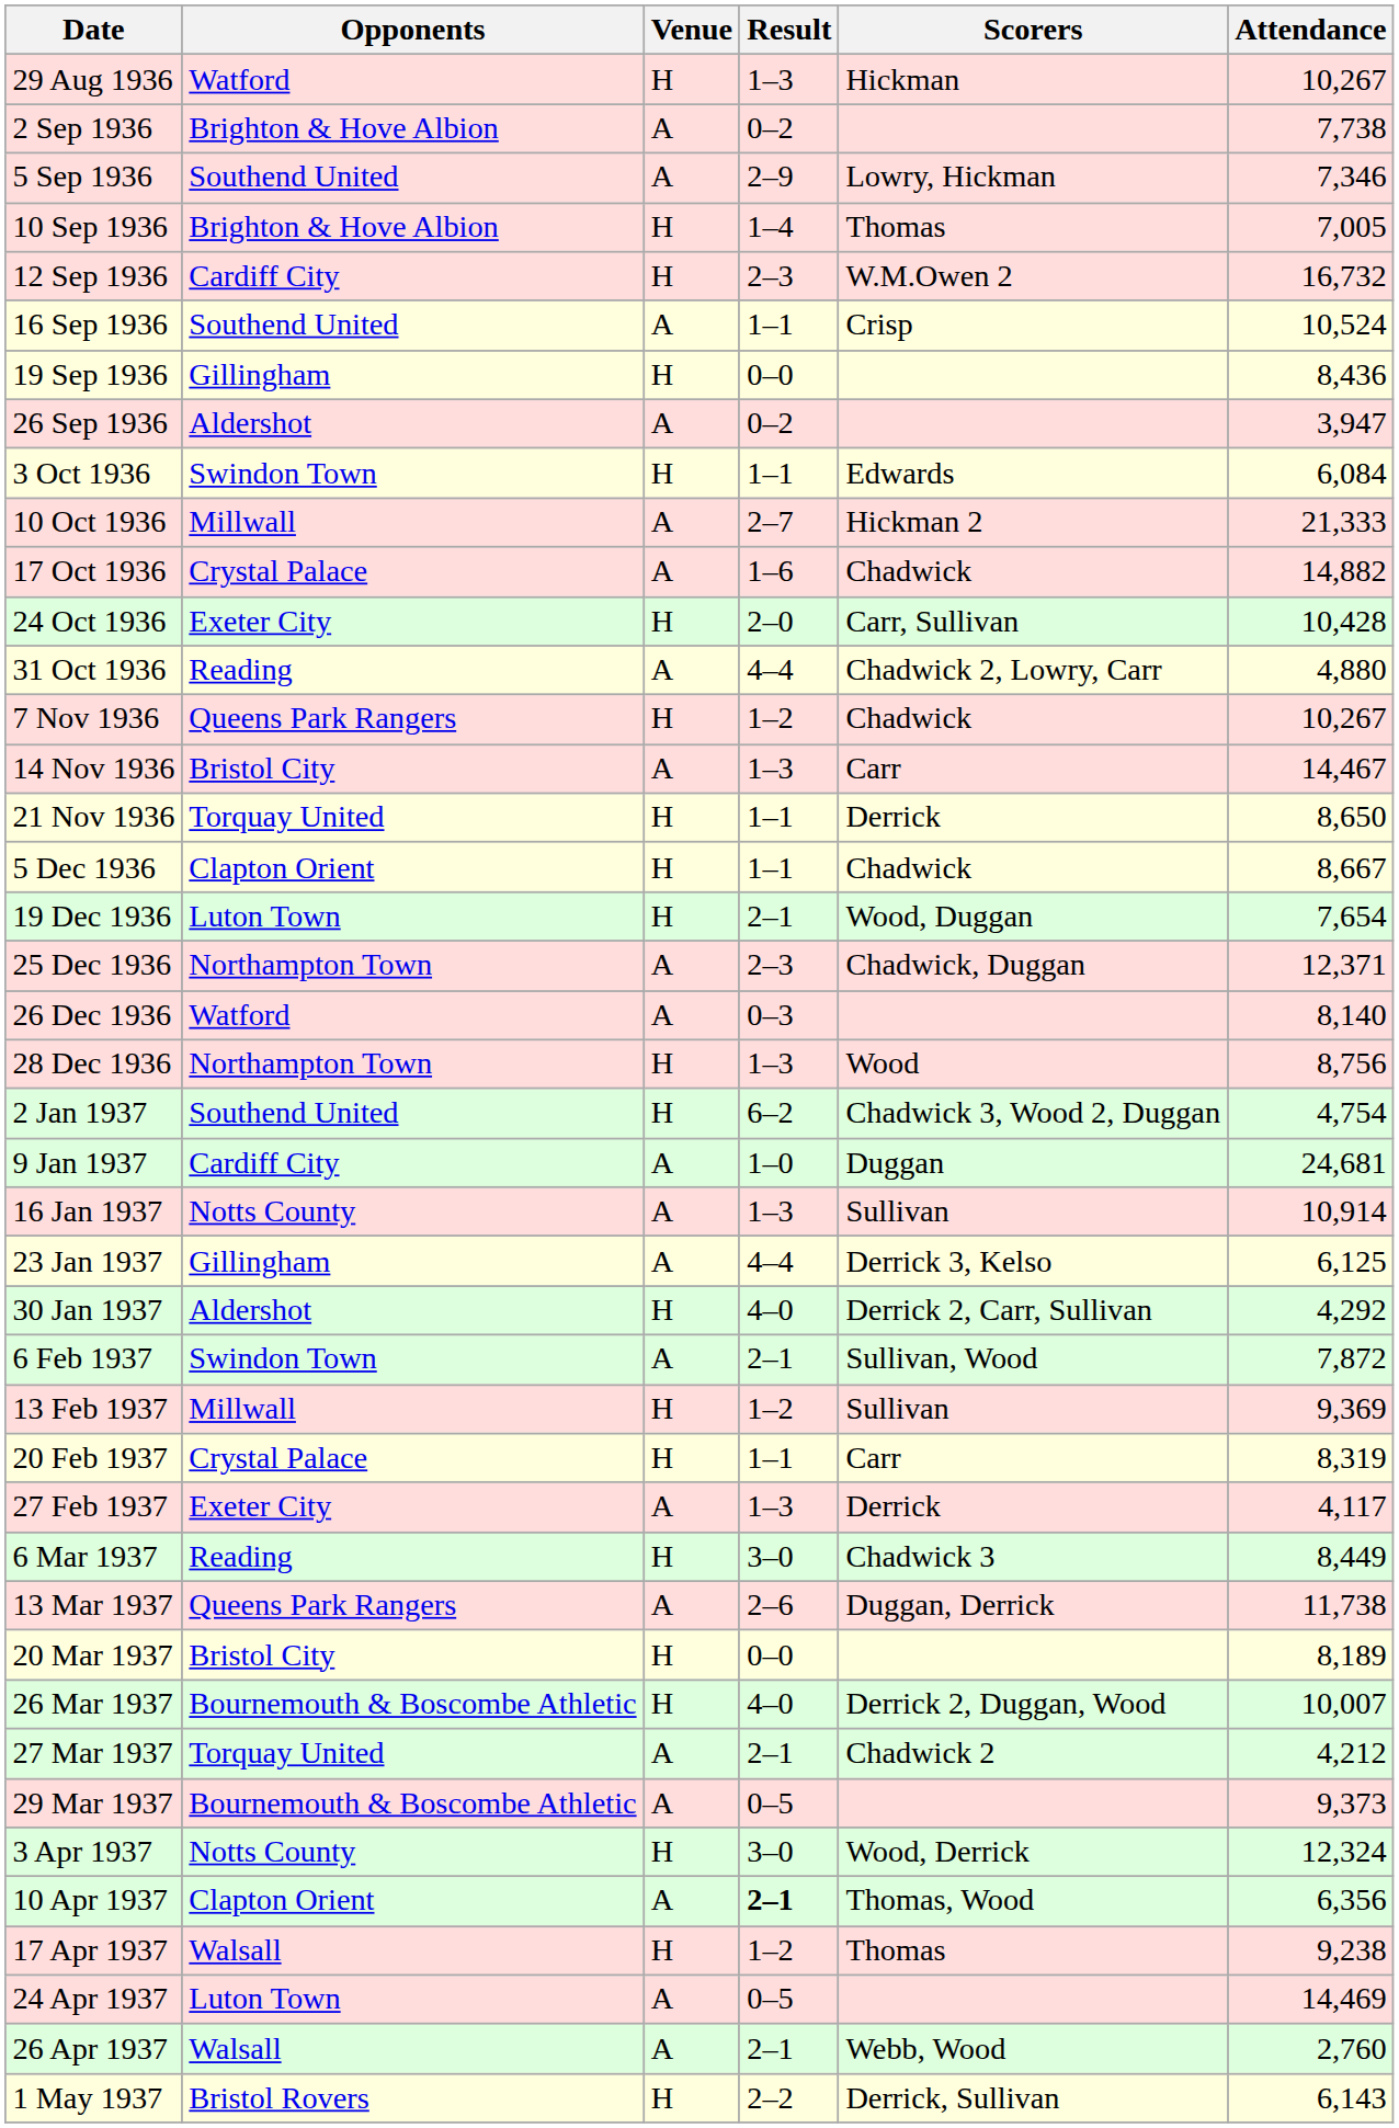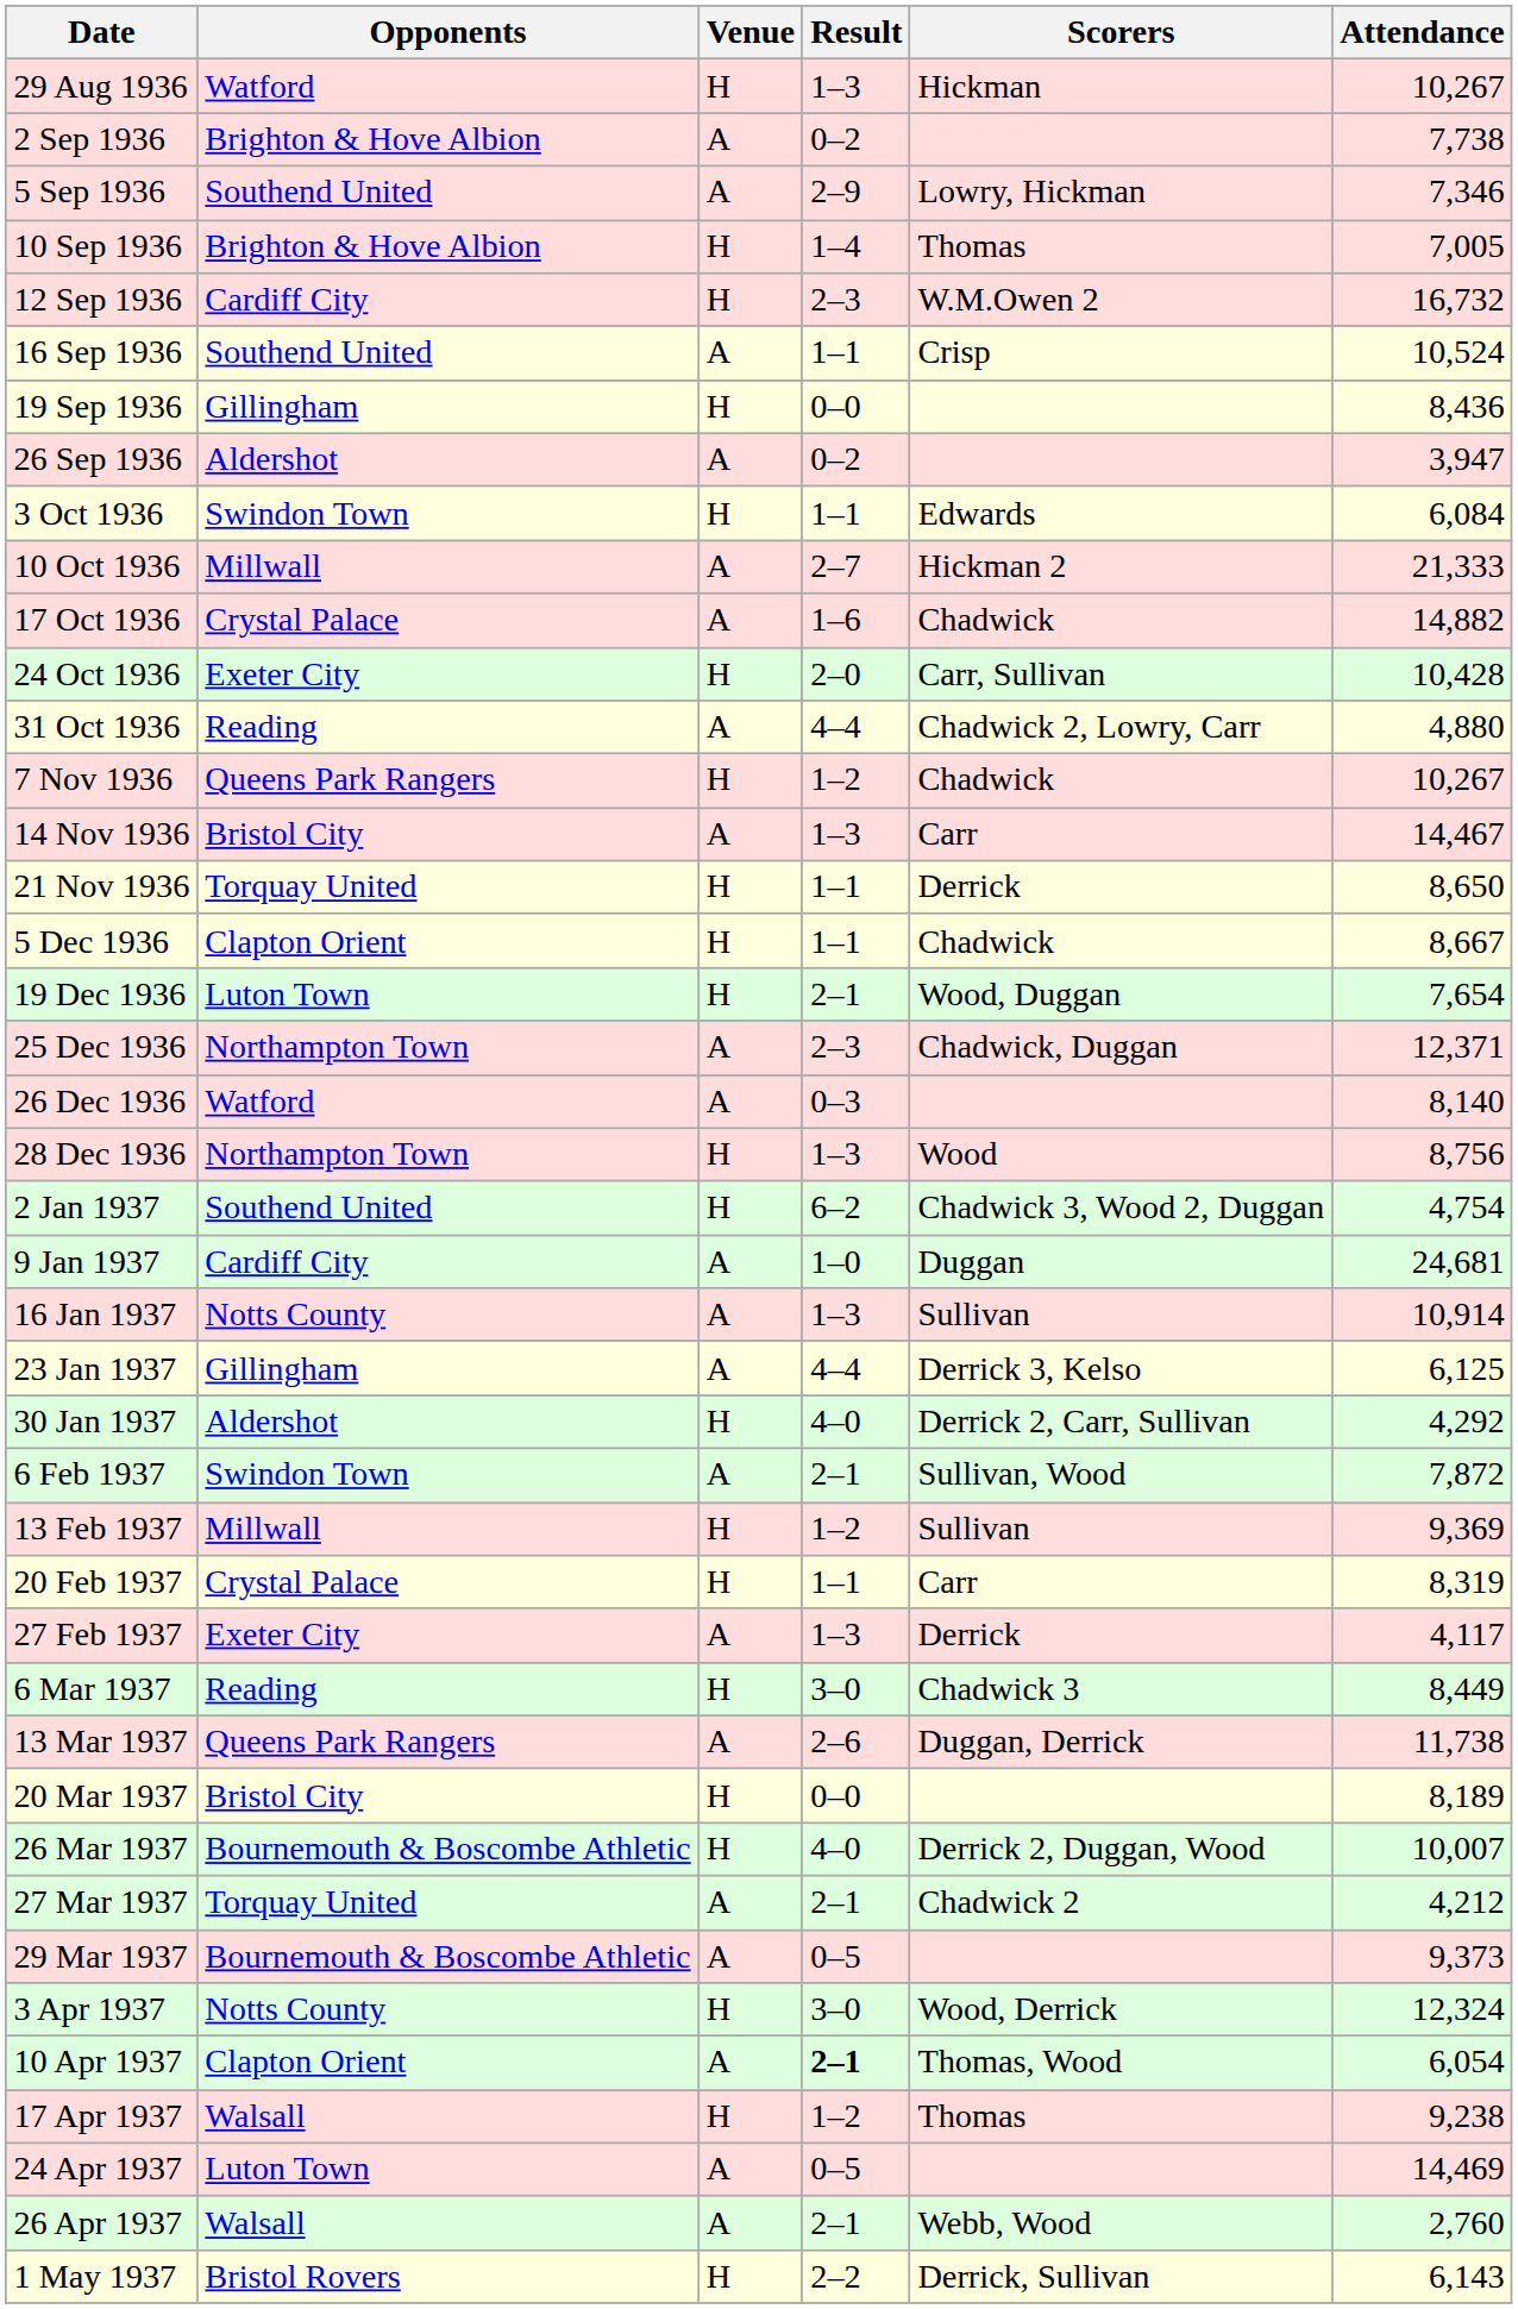10 Apr 1937 | Attendance: 6,356 -> 6,054
